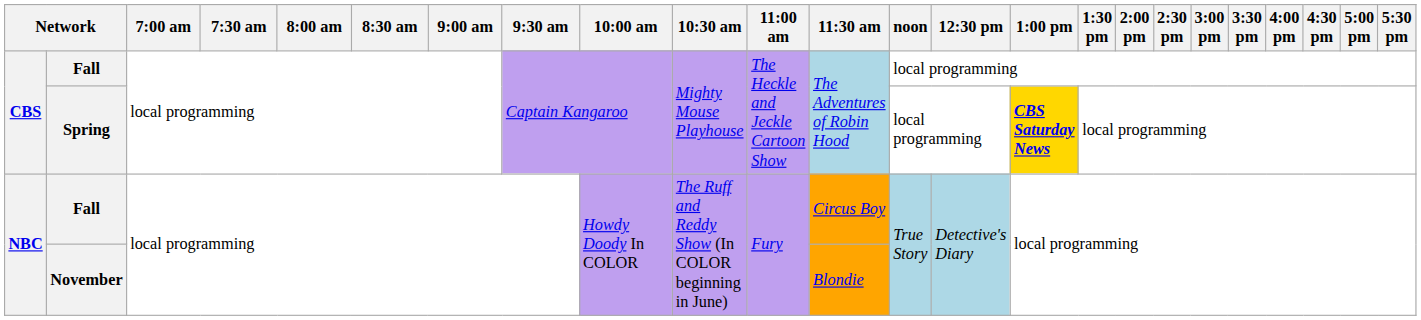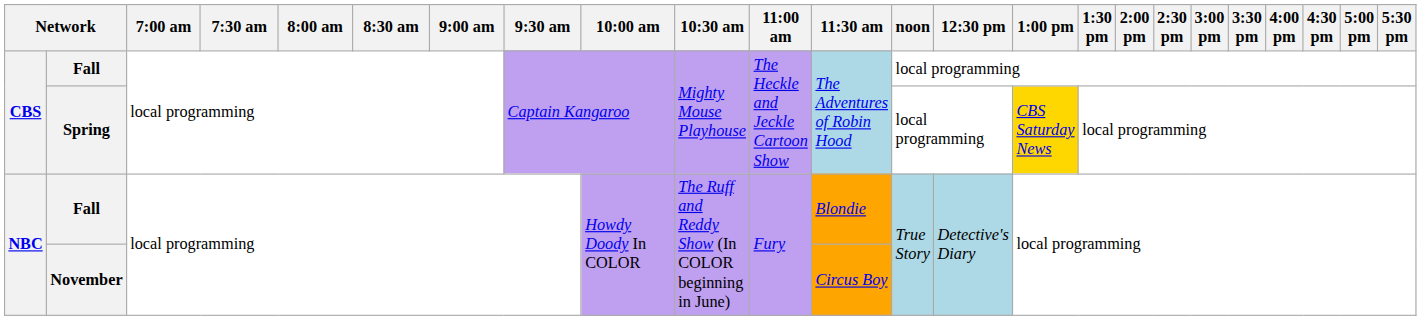Spring | 1:00 pm: bold -> normal
NBC / Fall | 11:30 am: Circus Boy -> Blondie
November | 11:30 am: Blondie -> Circus Boy
